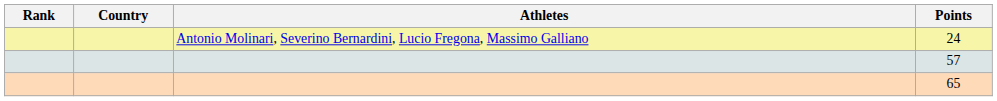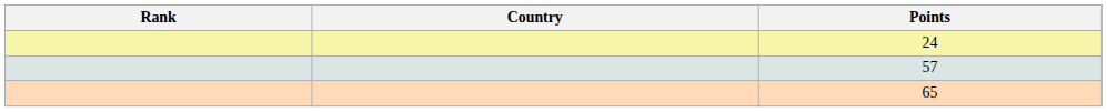- column: Athletes | Antonio Molinari, Severino Bernardini, Lucio Fregona, Massimo Galliano
